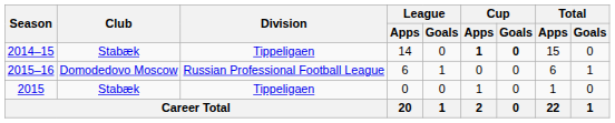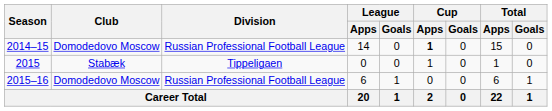2014–15 | Club: Stabæk -> Domodedovo Moscow
2014–15 | Division: Tippeligaen -> Russian Professional Football League
2014–15 | Cup / Goals: bold -> normal
rows swapped: 2015 <-> 2015–16
